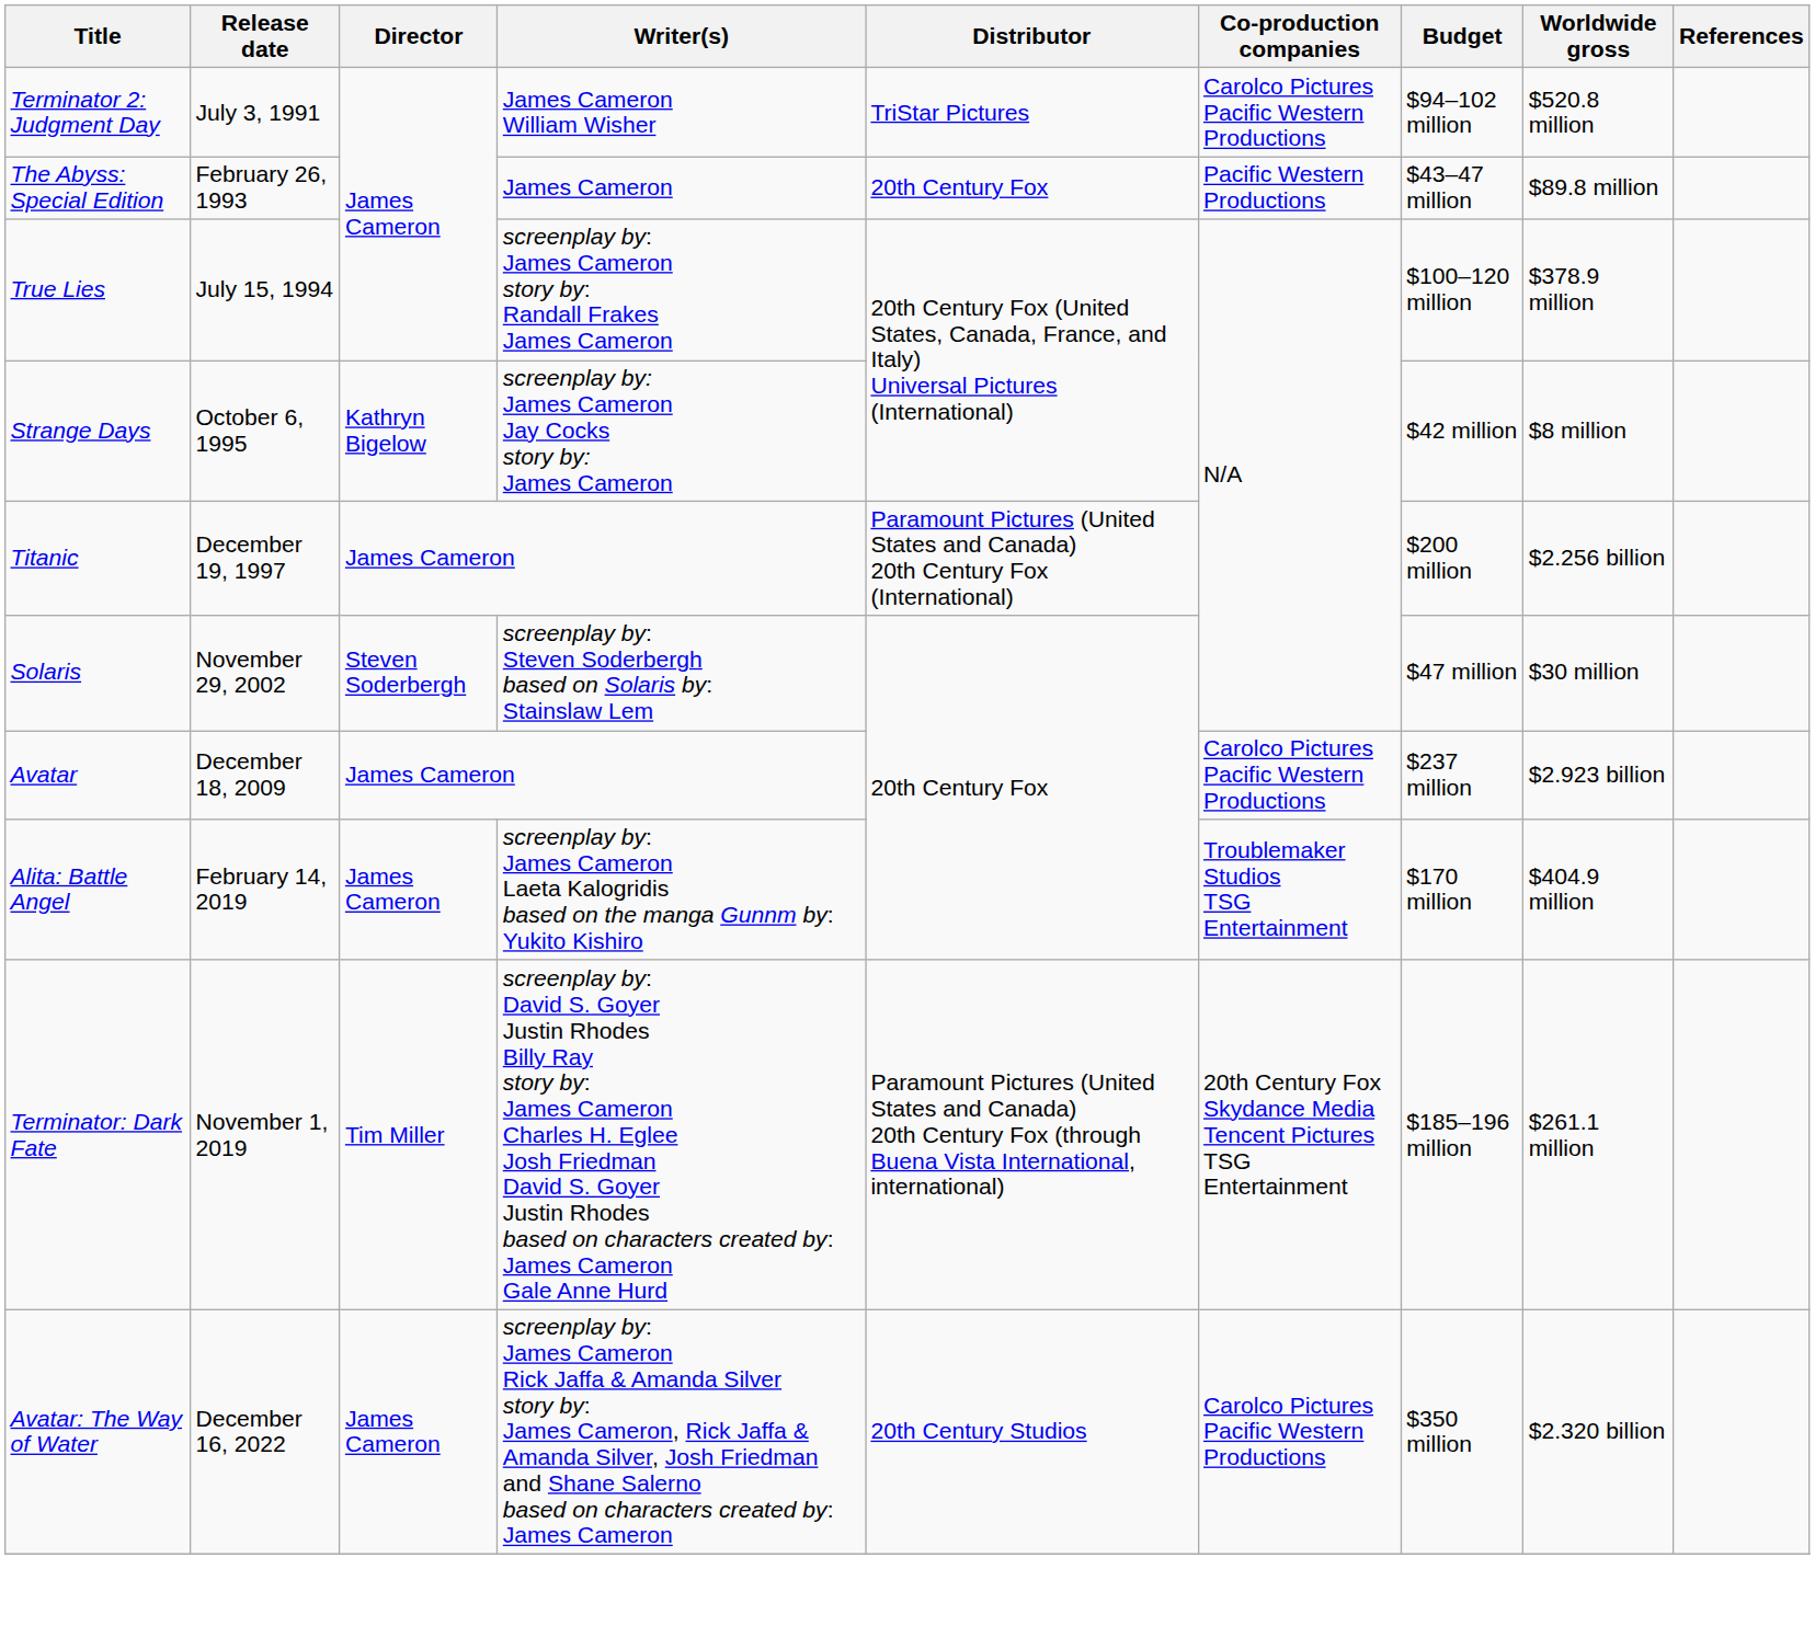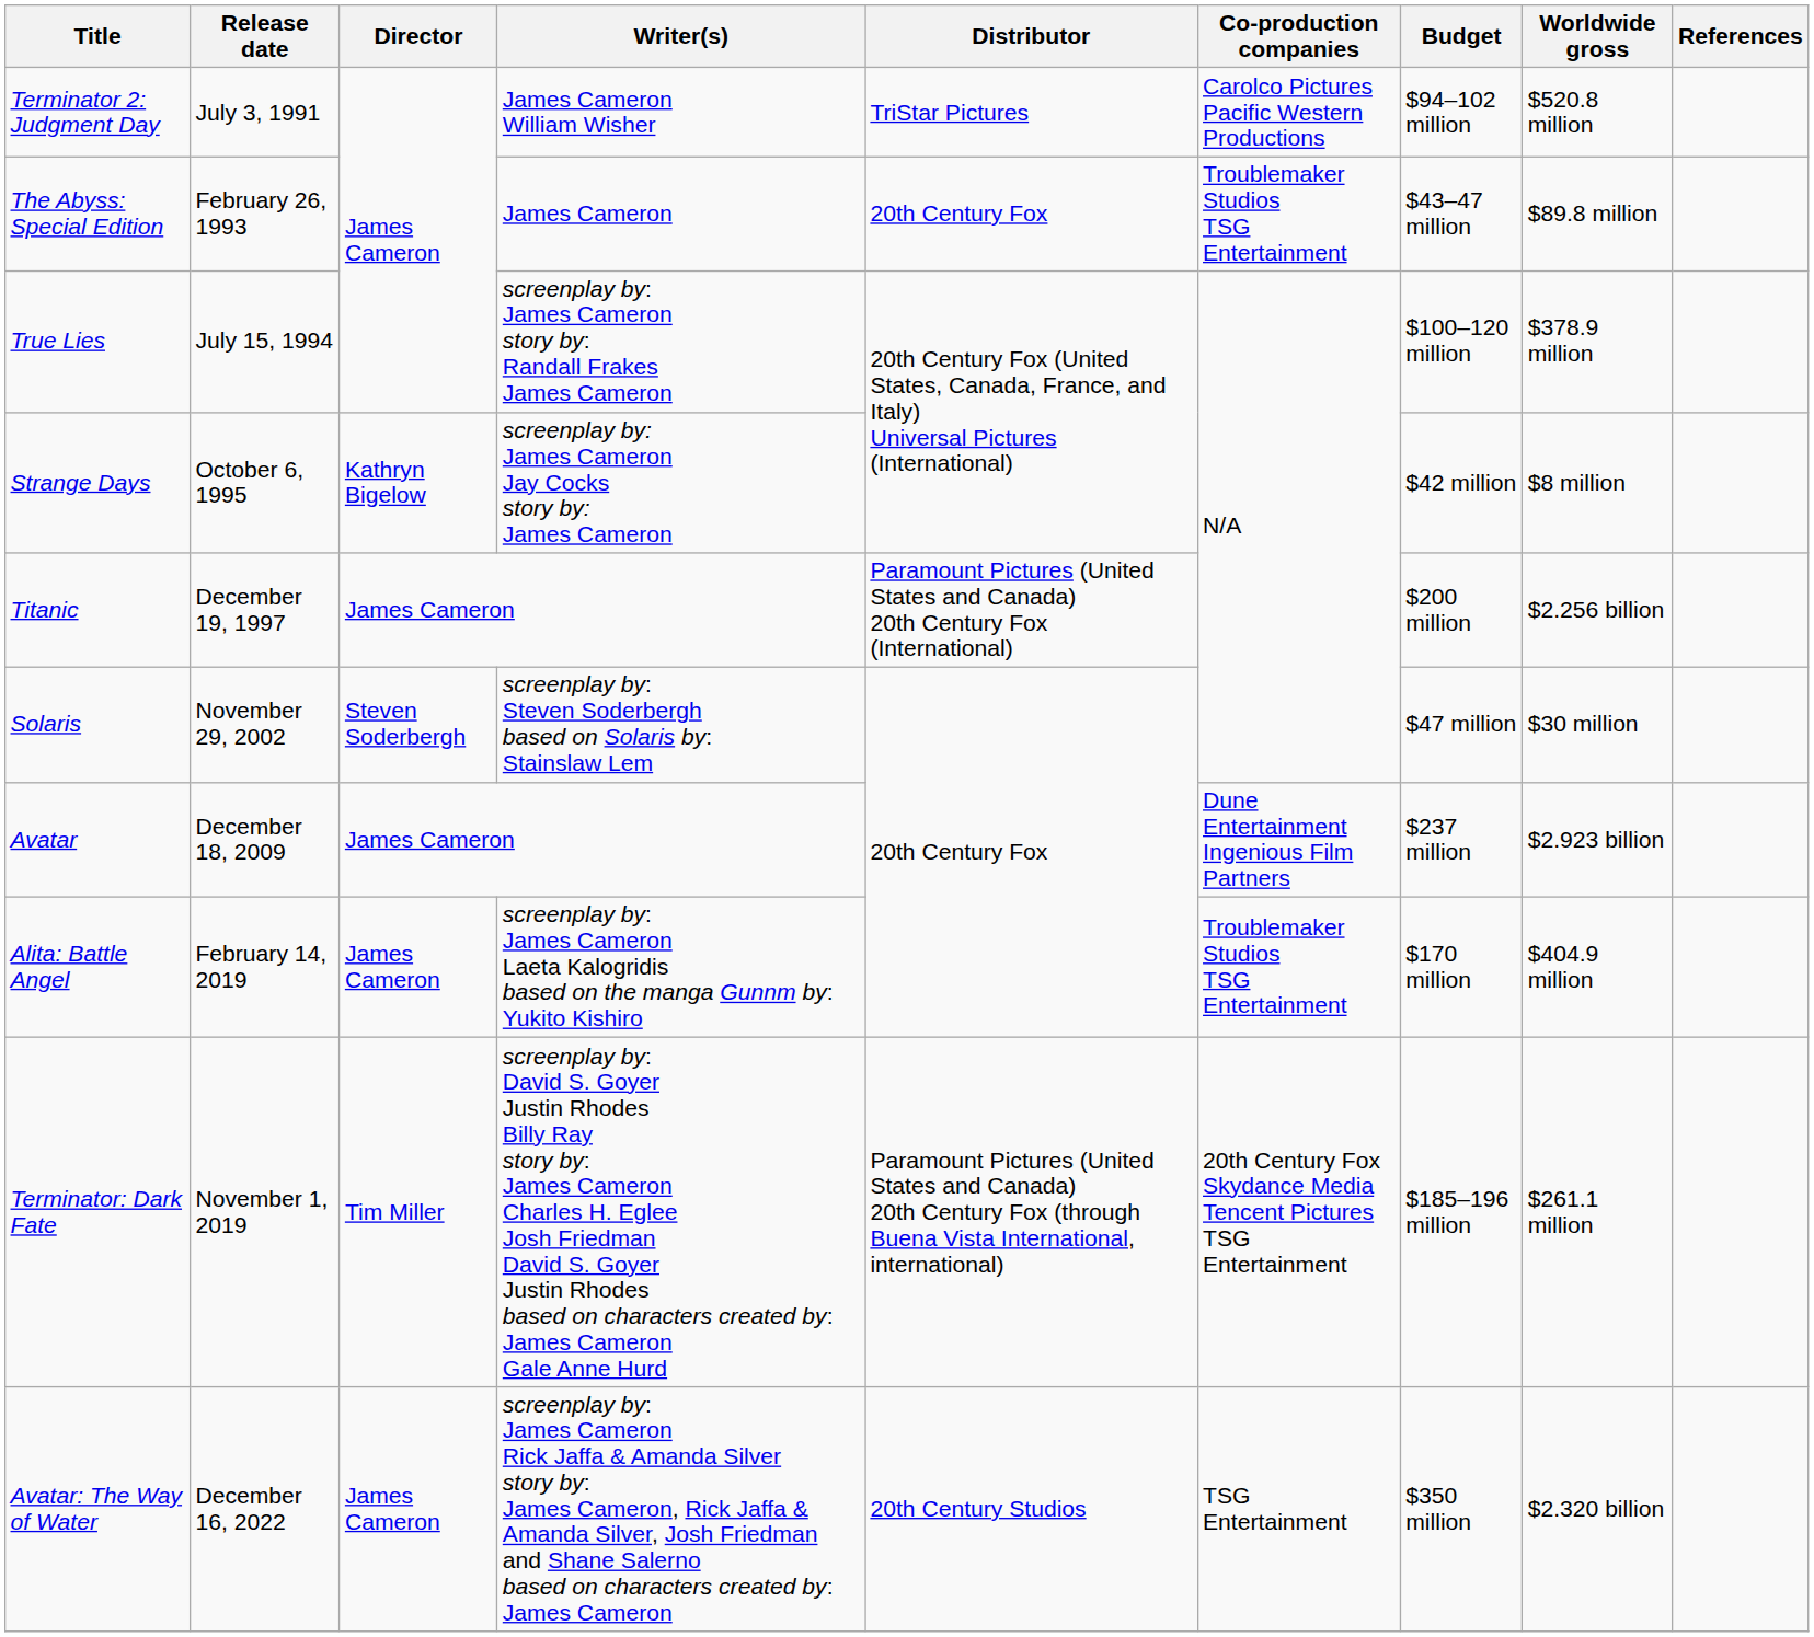The Abyss: Special Edition | Co-production companies: Pacific Western Productions -> Troublemaker Studios TSG Entertainment
Avatar | Co-production companies: Carolco Pictures Pacific Western Productions -> Dune Entertainment Ingenious Film Partners
Avatar: The Way of Water | Co-production companies: Carolco Pictures Pacific Western Productions -> TSG Entertainment
